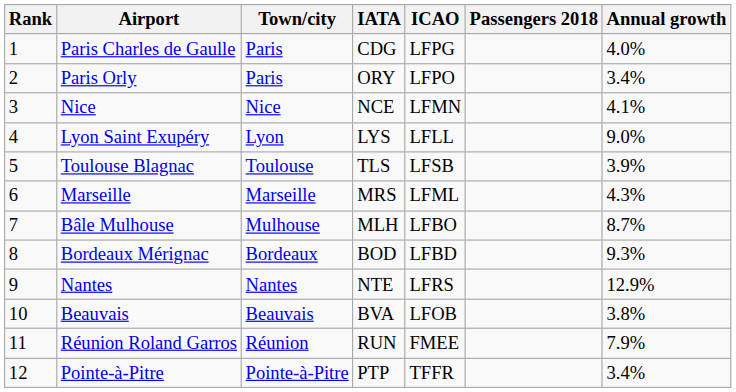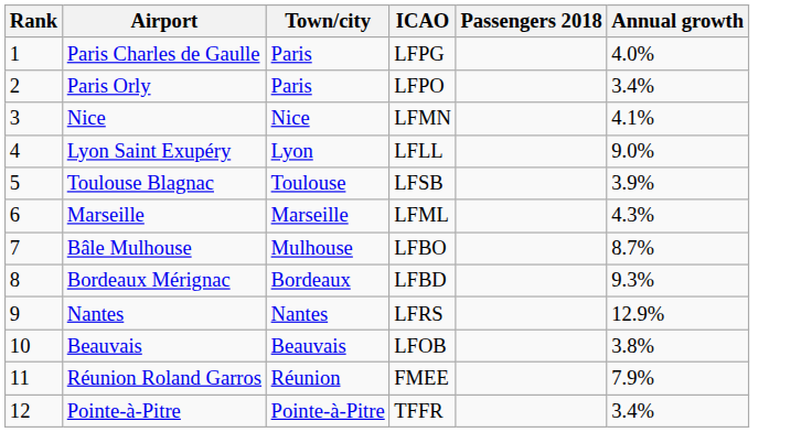- column: IATA | CDG | ORY | NCE | LYS | TLS | MRS | MLH | BOD | NTE | BVA | RUN | PTP
